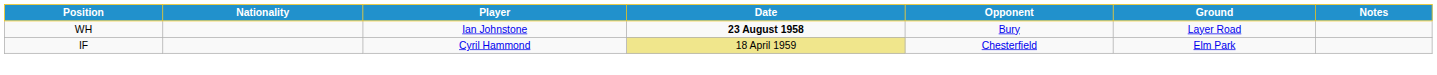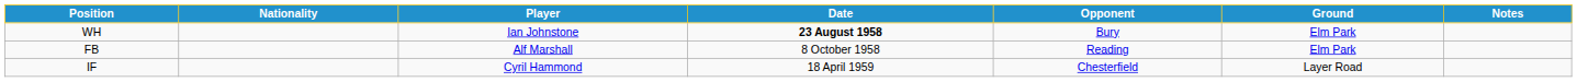WH | Ground: Layer Road -> Elm Park
+ row: FB | Alf Marshall | 8 October 1958 | Reading | Elm Park
IF | Date: khaki background -> no background
IF | Ground: Elm Park -> Layer Road
